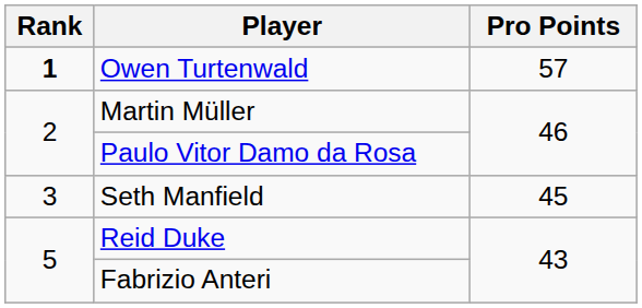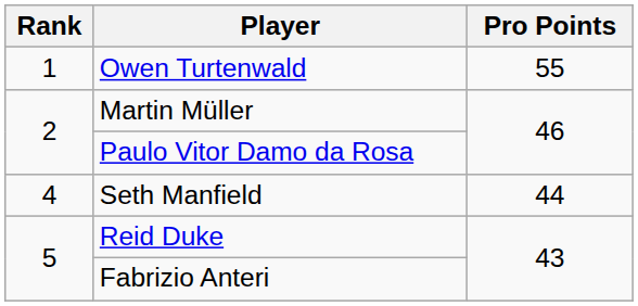Owen Turtenwald | Rank: bold -> normal
Owen Turtenwald | Pro Points: 57 -> 55
Seth Manfield | Rank: 3 -> 4
Seth Manfield | Pro Points: 45 -> 44
